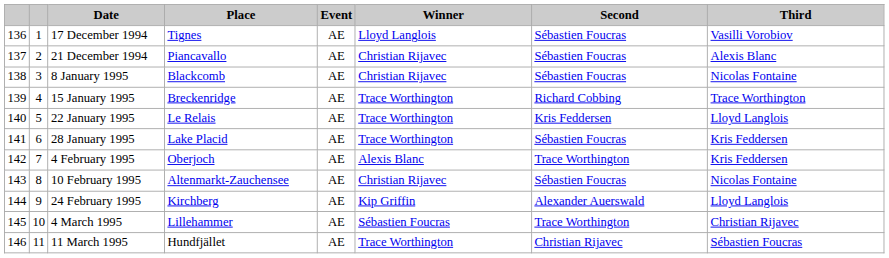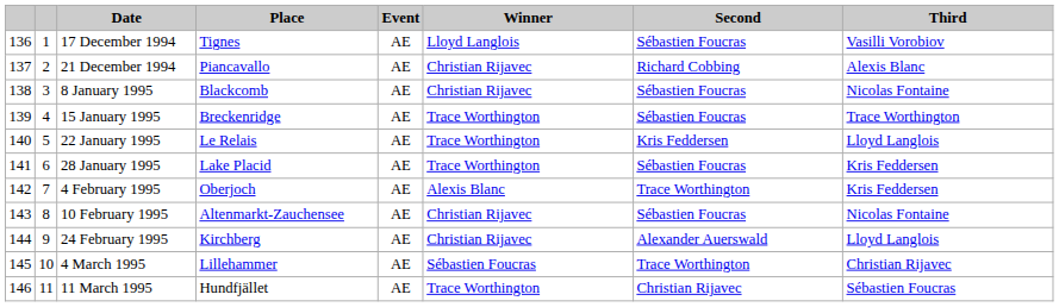21 December 1994 | Second: Sébastien Foucras -> Richard Cobbing
15 January 1995 | Second: Richard Cobbing -> Sébastien Foucras
24 February 1995 | Winner: Kip Griffin -> Christian Rijavec
